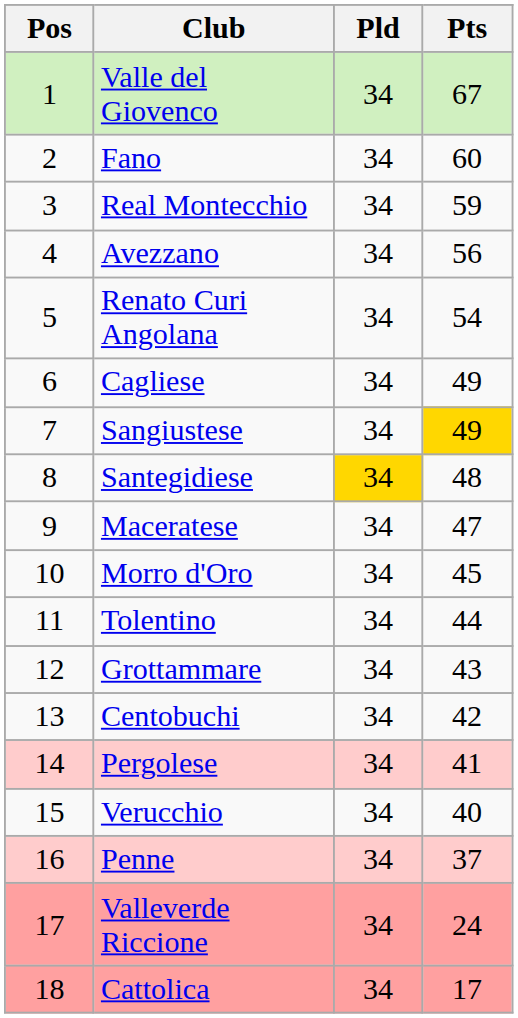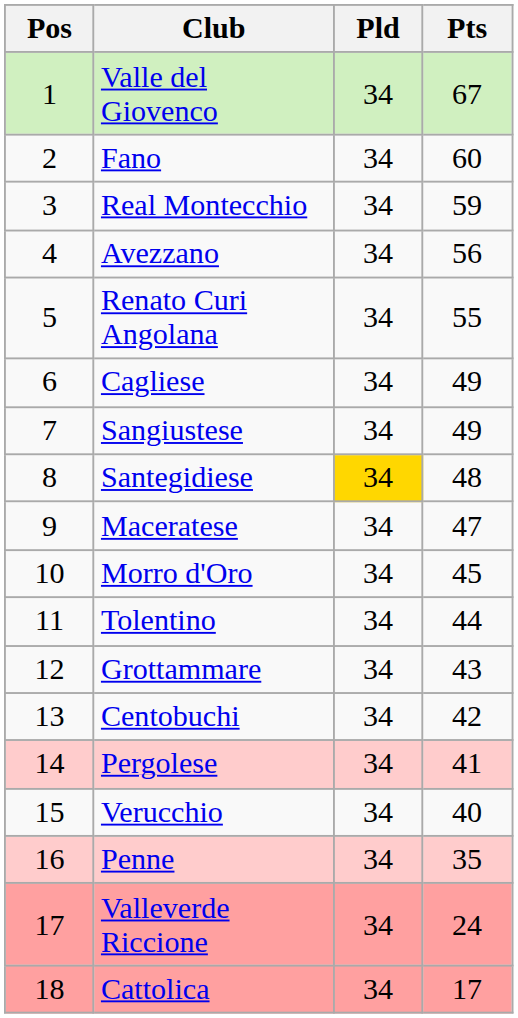Renato Curi Angolana | Pts: 54 -> 55
Sangiustese | Pts: gold background -> no background
Penne | Pts: 37 -> 35
